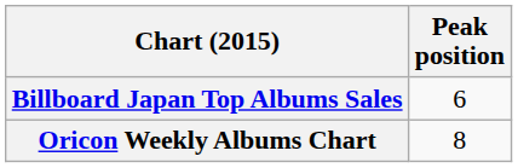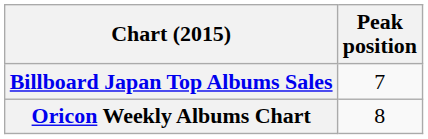Billboard Japan Top Albums Sales | Peak position: 6 -> 7
